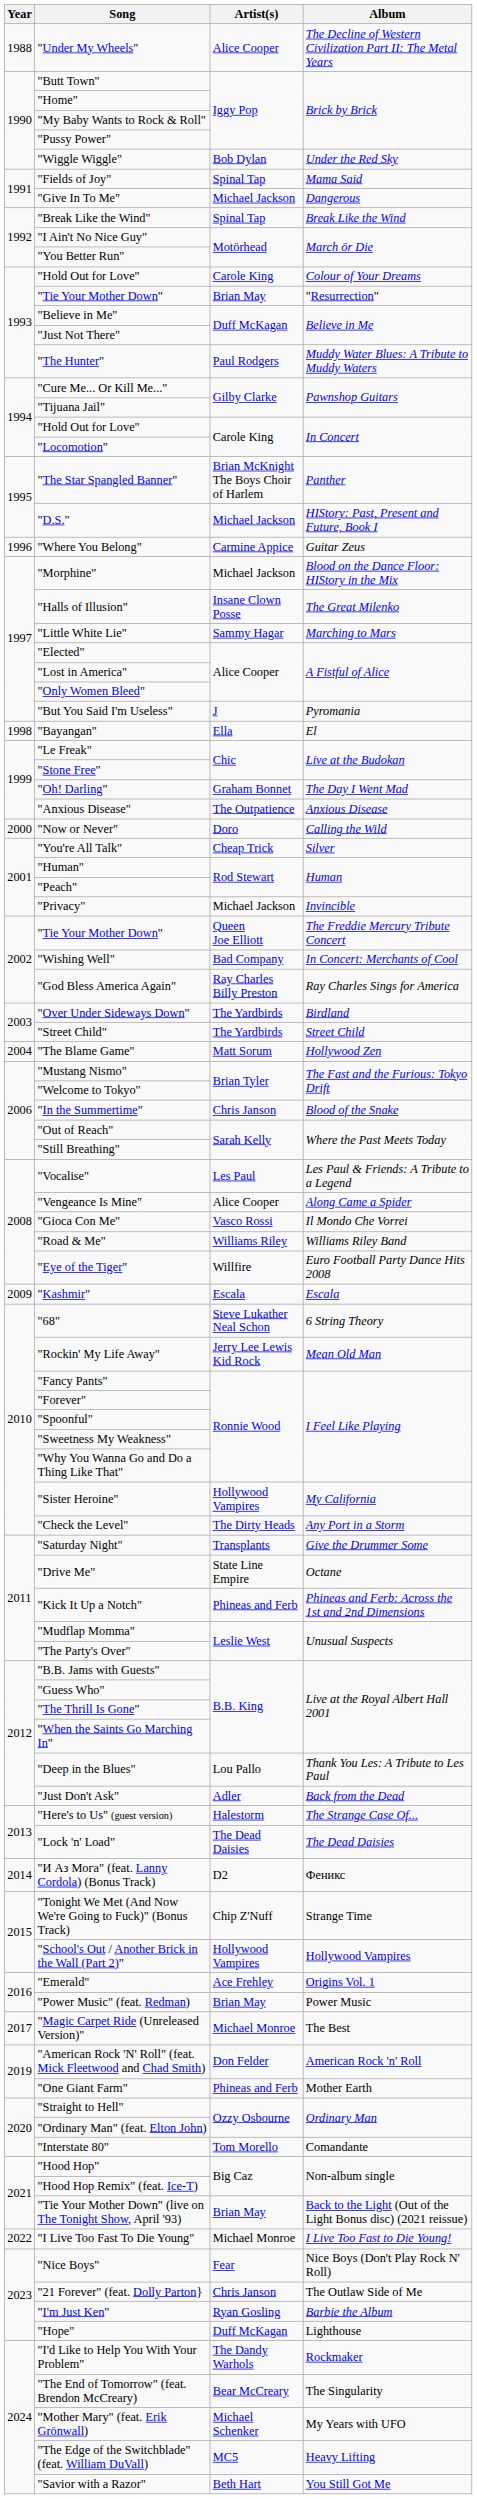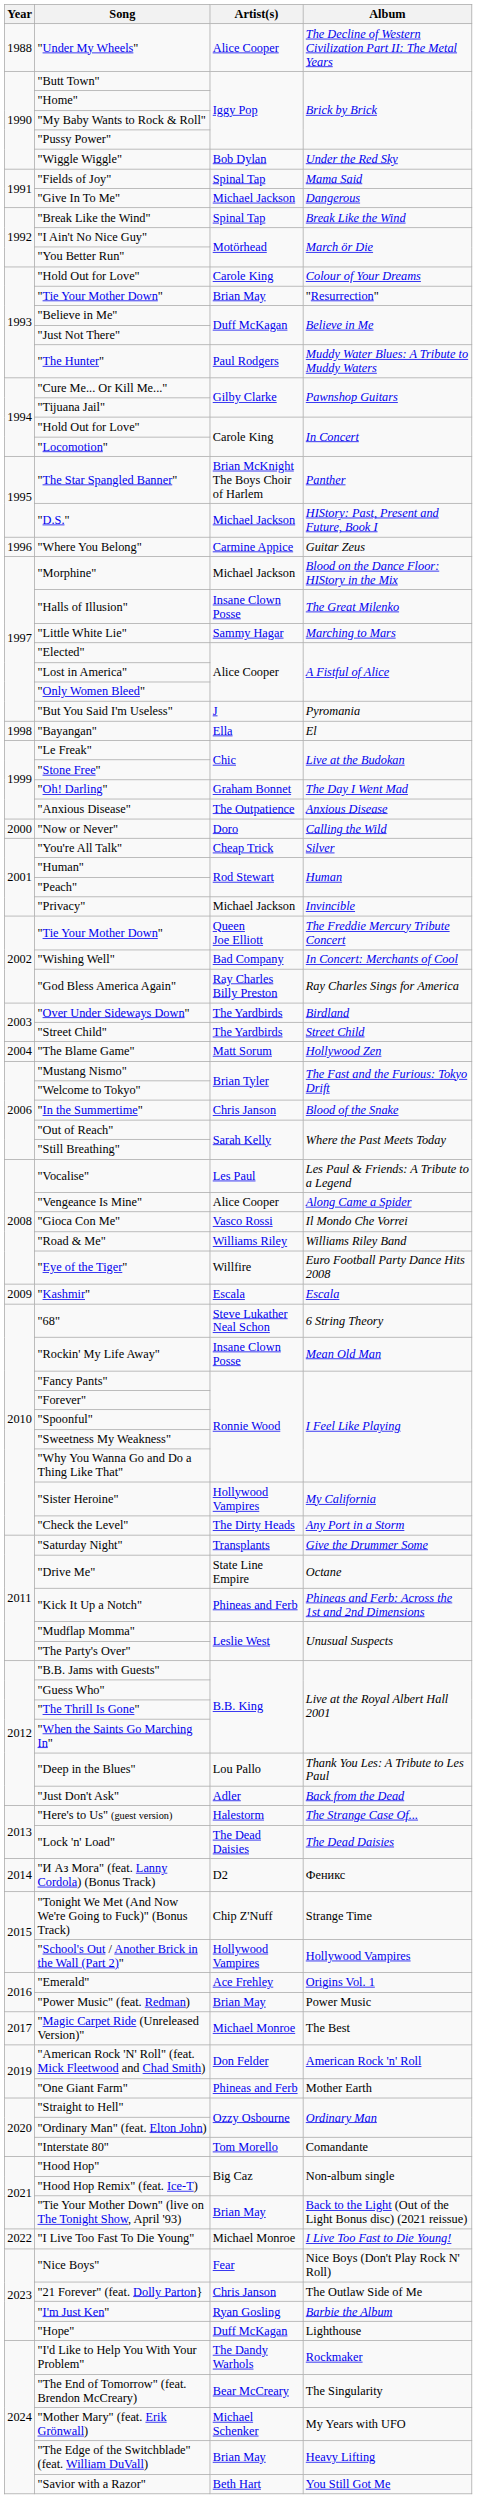"Rockin' My Life Away" | Artist(s): Jerry Lee Lewis Kid Rock -> Insane Clown Posse
"The Edge of the Switchblade" (feat. William DuVall) | Artist(s): MC5 -> Brian May
